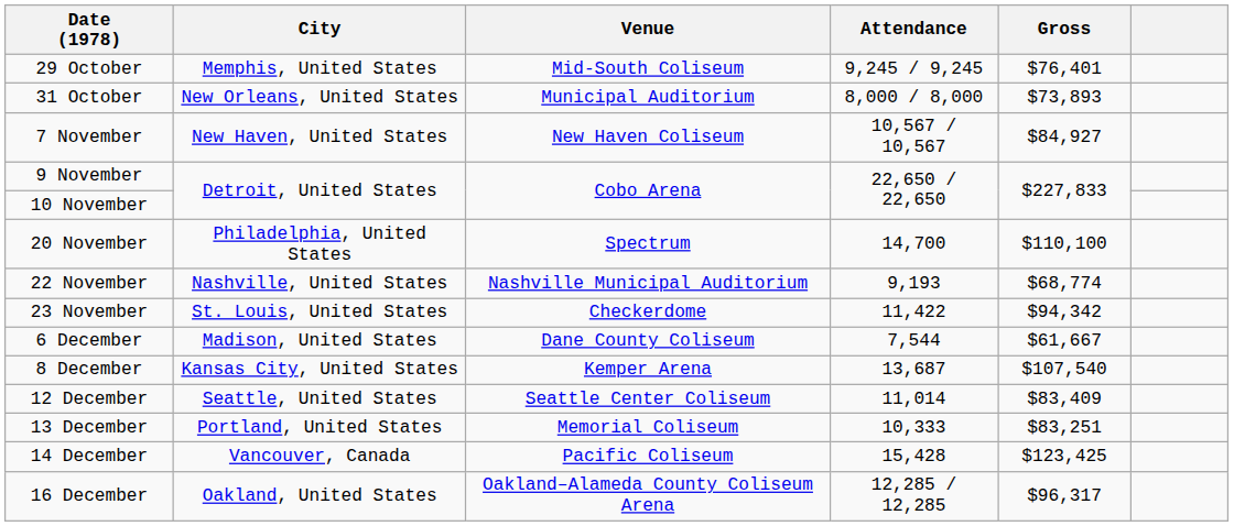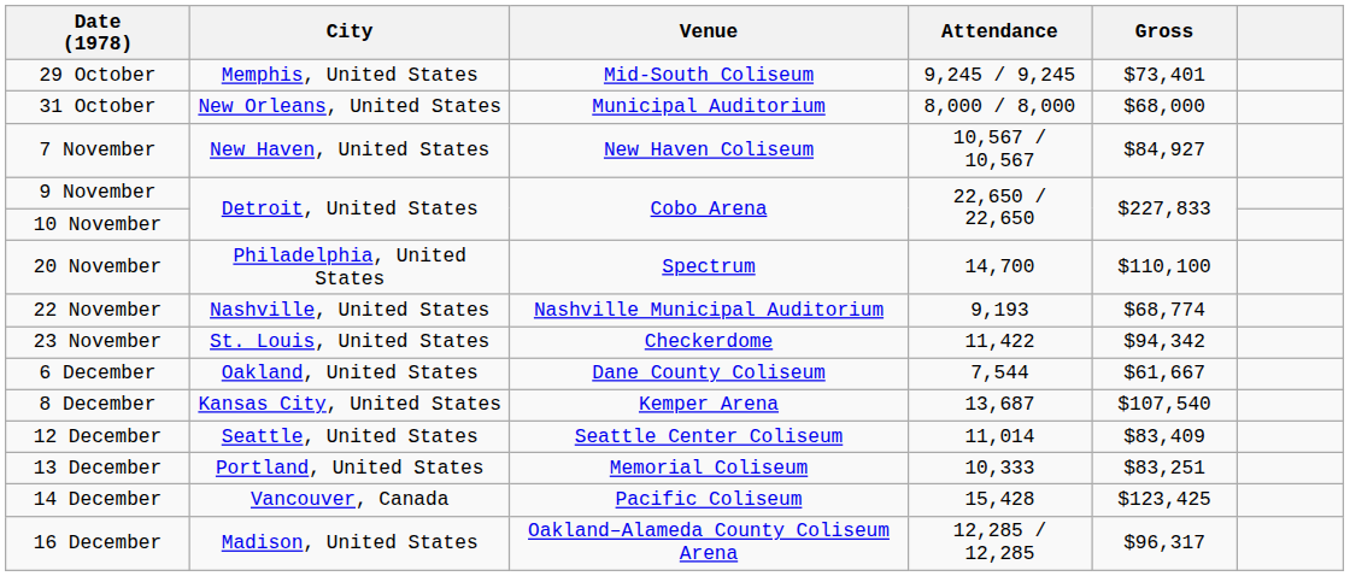29 October | Gross: $76,401 -> $73,401
31 October | Gross: $73,893 -> $68,000
6 December | City: Madison, United States -> Oakland, United States
16 December | City: Oakland, United States -> Madison, United States
